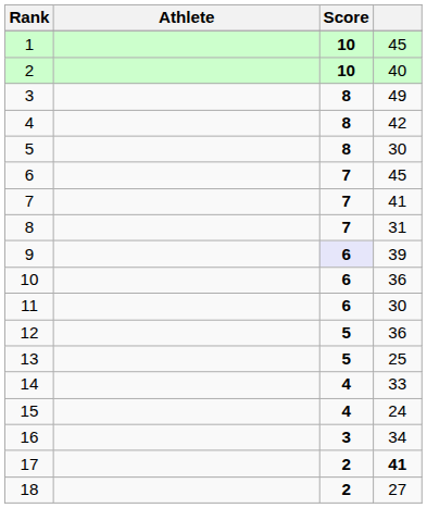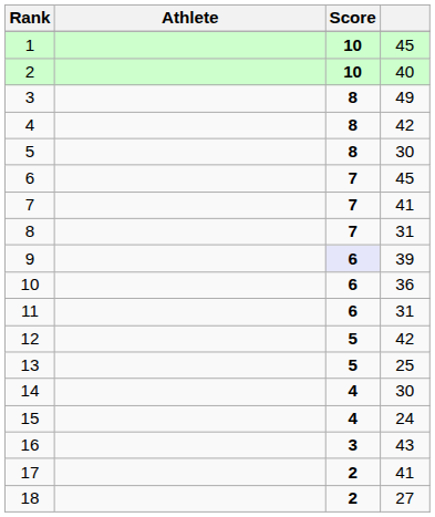11 | column 4: 30 -> 31
12 | column 4: 36 -> 42
14 | column 4: 33 -> 30
16 | column 4: 34 -> 43
17 | column 4: bold -> normal
